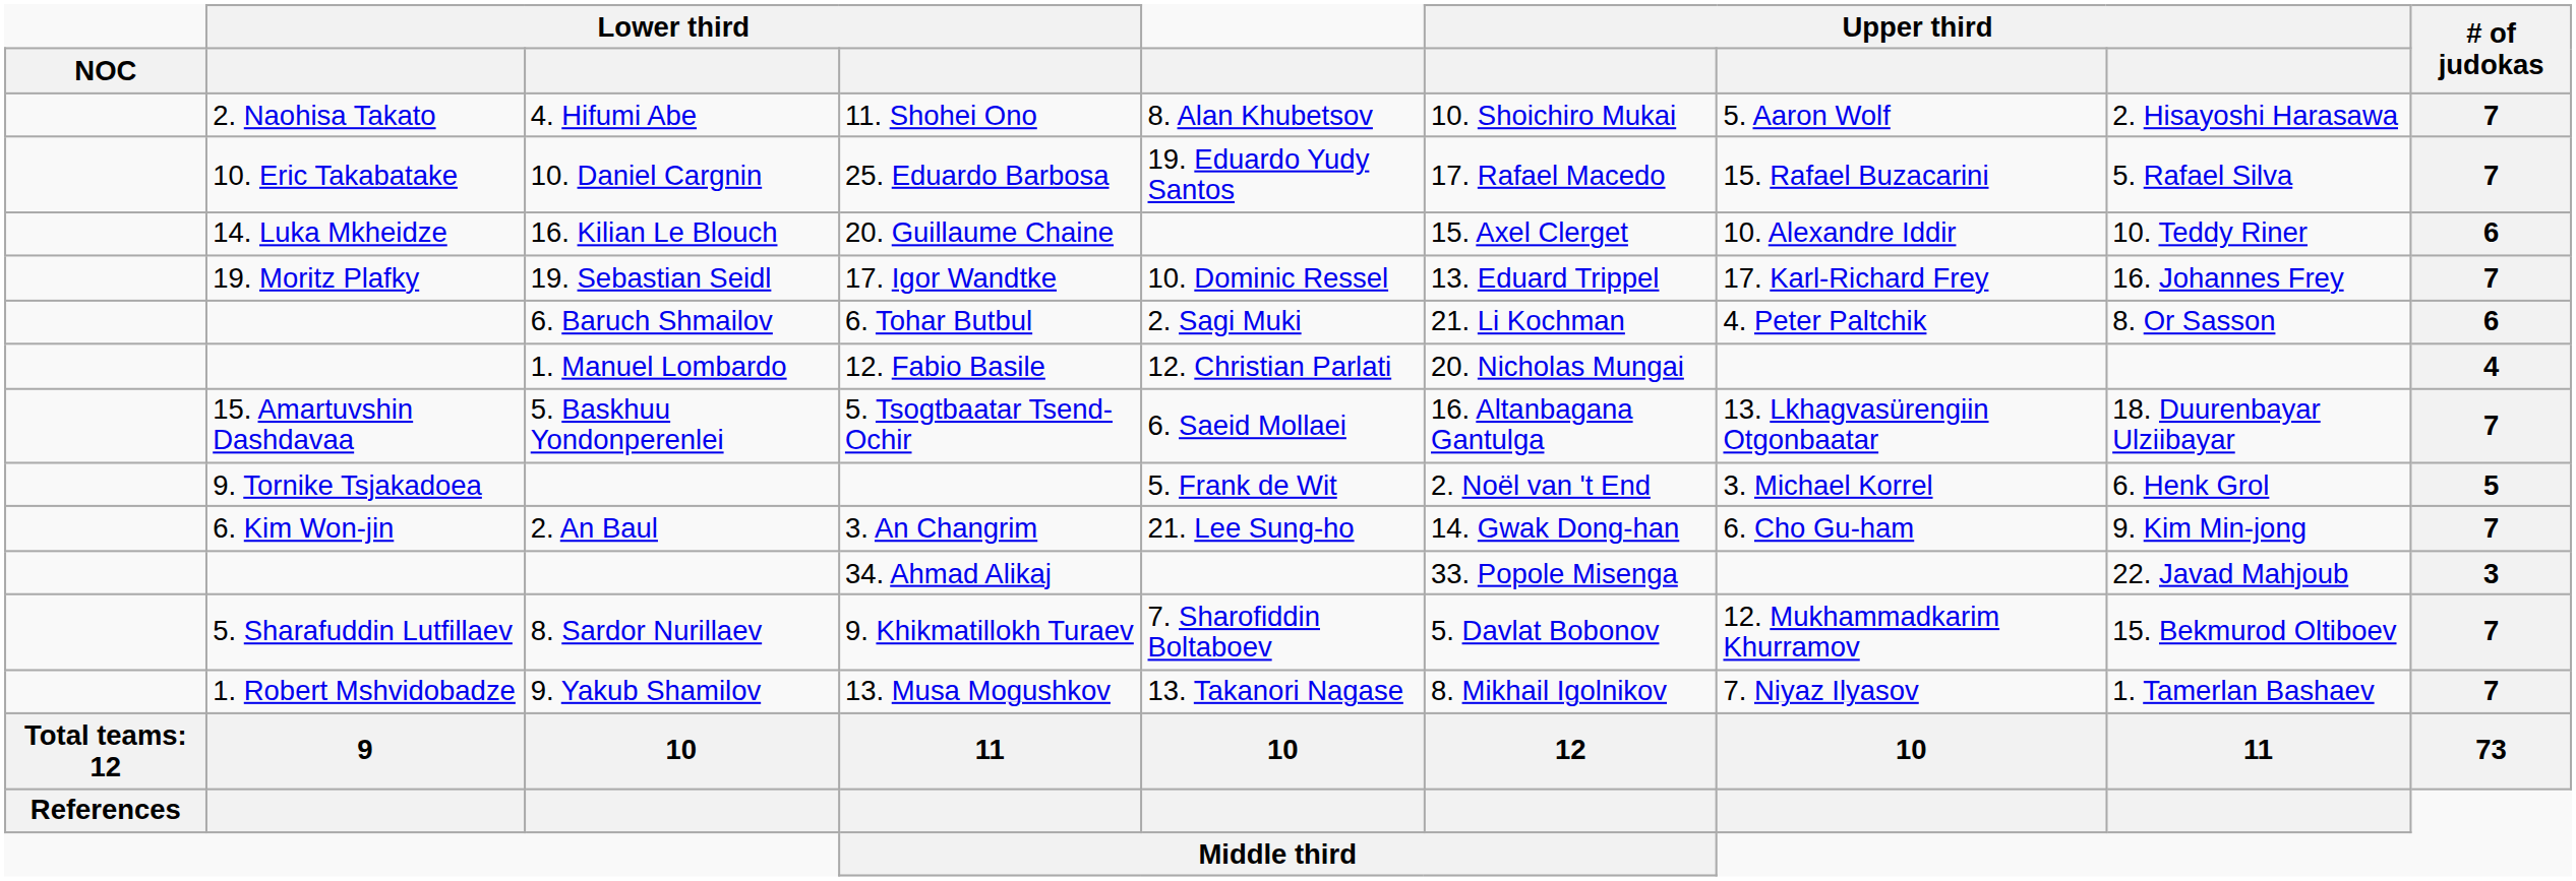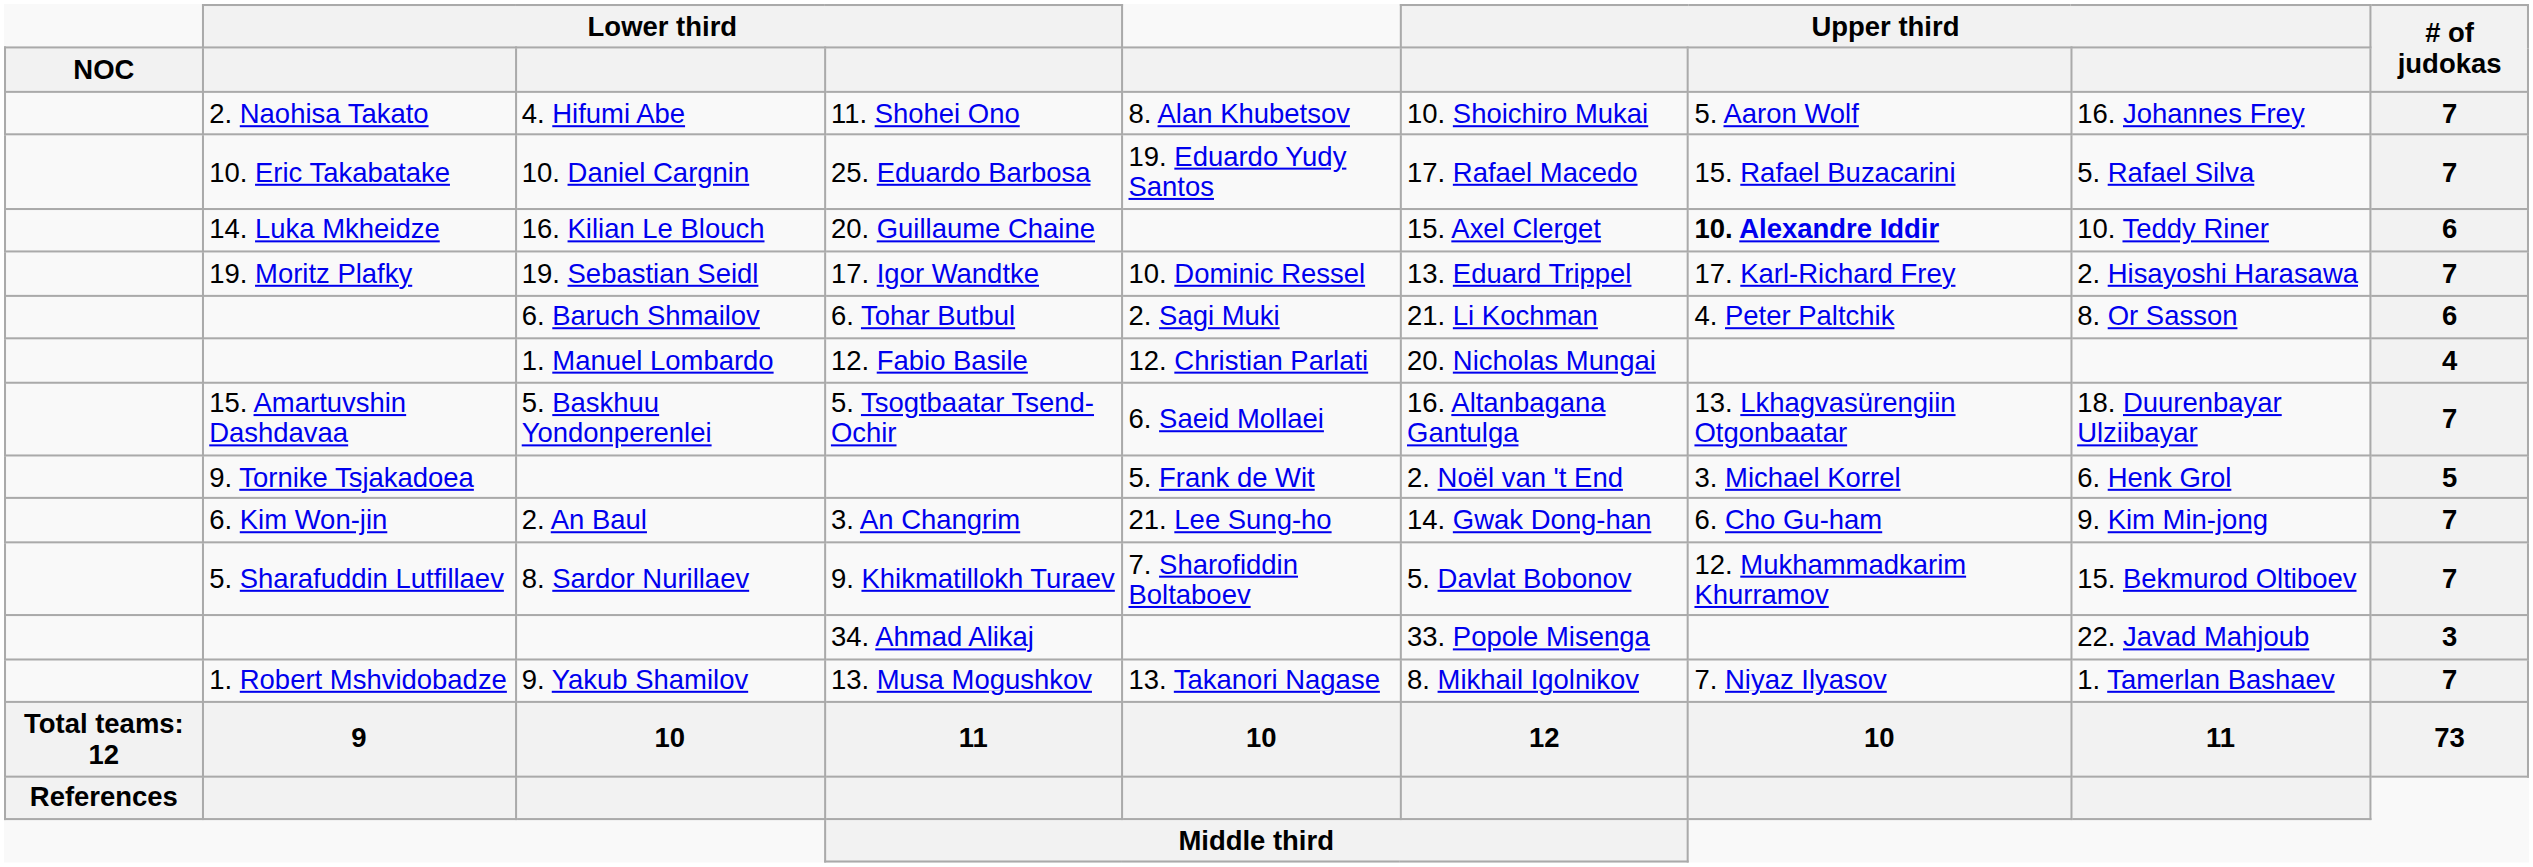11. Shohei Ono | column 8: 2. Hisayoshi Harasawa -> 16. Johannes Frey
20. Guillaume Chaine | column 7: normal -> bold
17. Igor Wandtke | column 8: 16. Johannes Frey -> 2. Hisayoshi Harasawa
rows swapped: 9. Khikmatillokh Turaev <-> 34. Ahmad Alikaj
